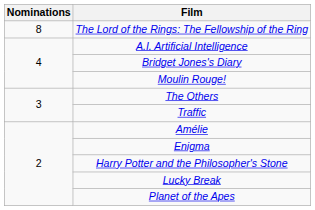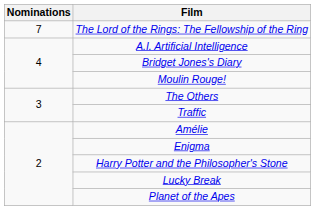The Lord of the Rings: The Fellowship of the Ring | Nominations: 8 -> 7
